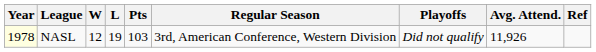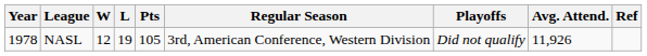NASL | Year: lightyellow background -> no background
NASL | Pts: 103 -> 105
